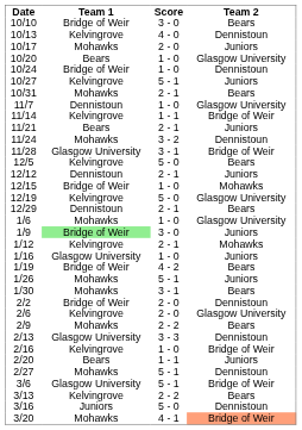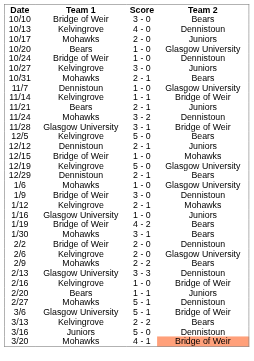10/27 | Score: 5 - 1 -> 3 - 0
1/9 | Team 1: lightgreen background -> no background
1/9 | Team 2: Juniors -> Dennistoun
- row: 1/26 | Mohawks | 5 - 1 | Juniors
